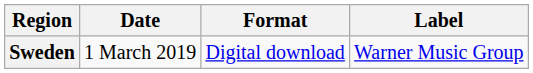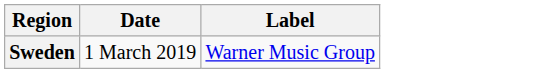- column: Format | Digital download
